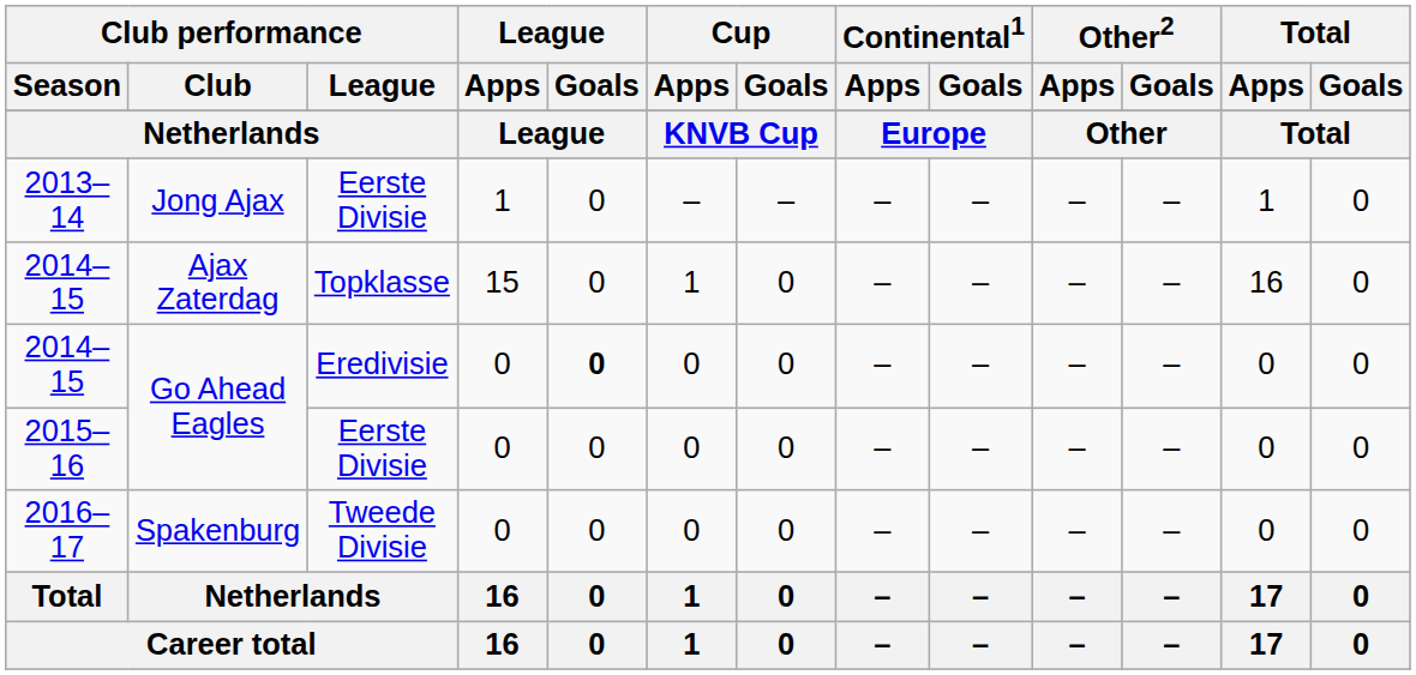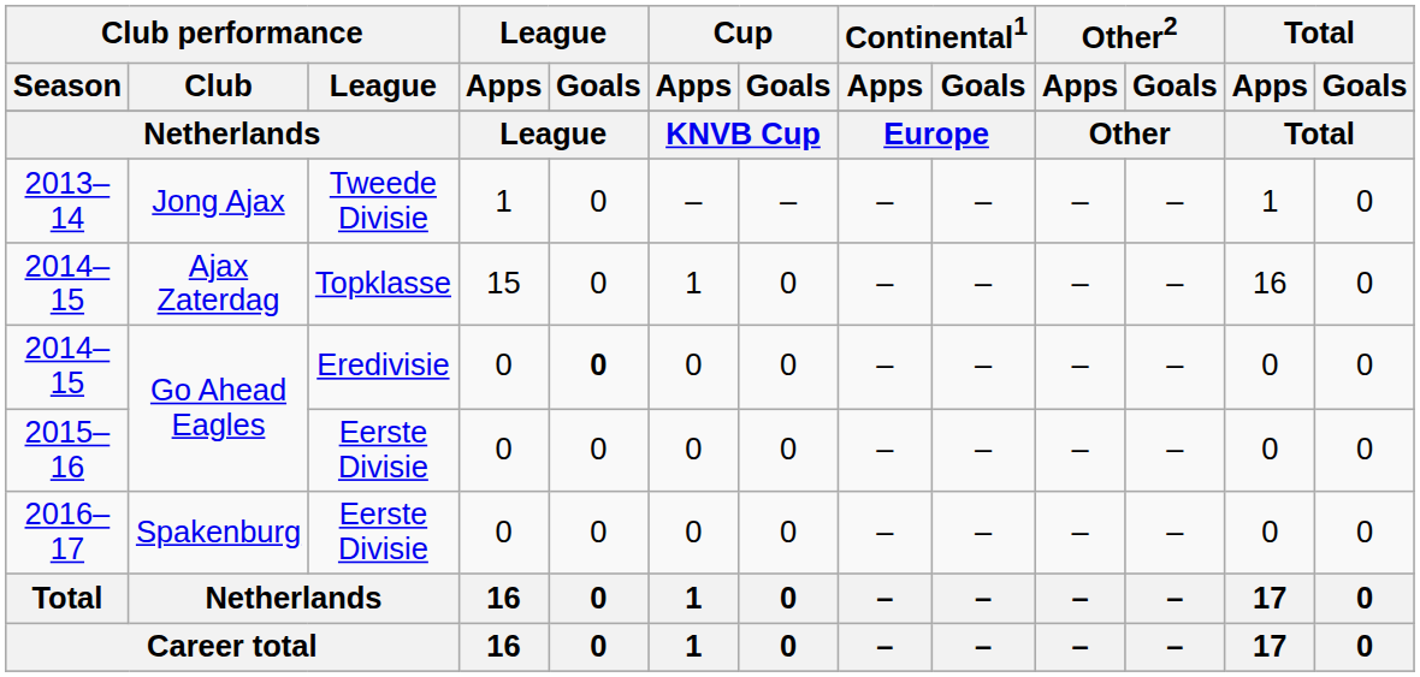2013–14 | Club performance / League: Eerste Divisie -> Tweede Divisie
2016–17 | Club performance / League: Tweede Divisie -> Eerste Divisie
